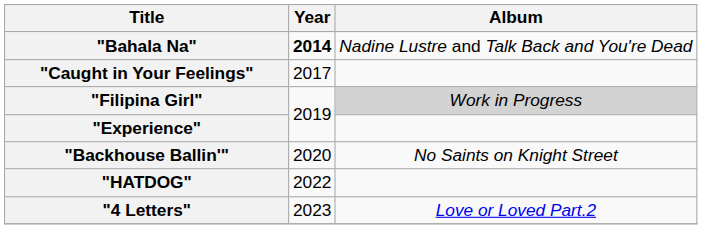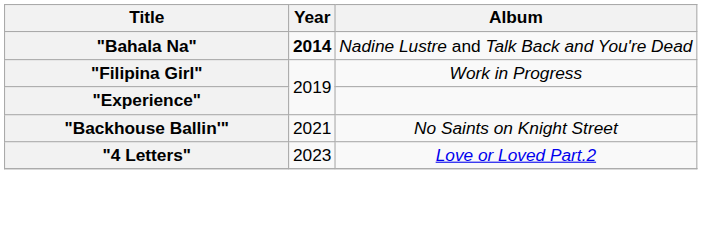- row: "Caught in Your Feelings" | 2017
"Filipina Girl" | Album: lightgrey background -> no background
"Backhouse Ballin'" | Year: 2020 -> 2021
- row: "HATDOG" | 2022
